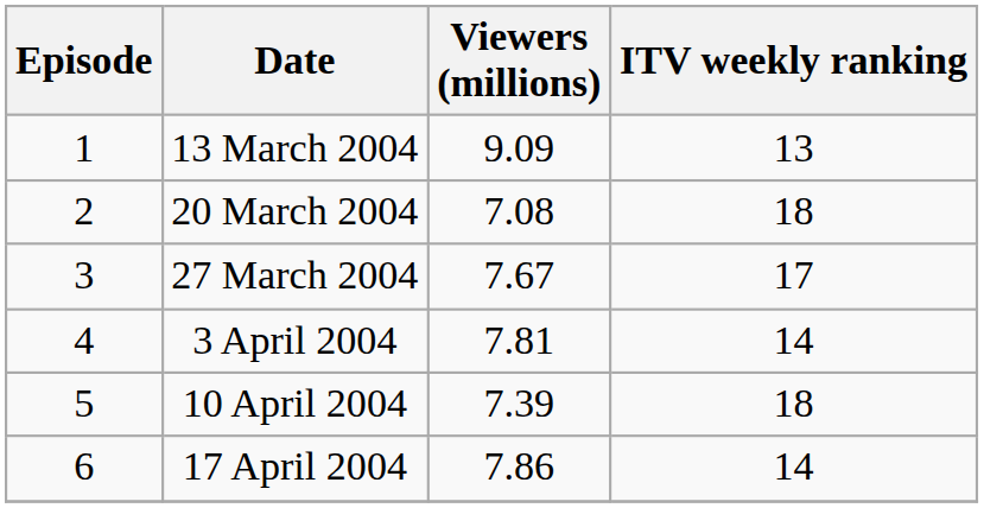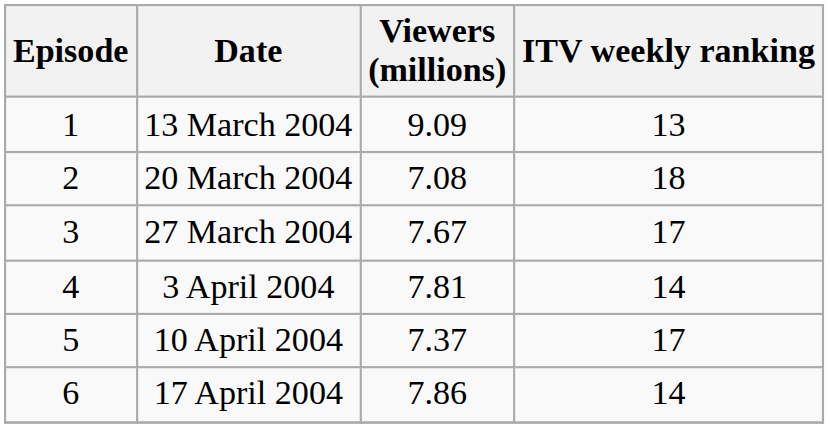10 April 2004 | Viewers (millions): 7.39 -> 7.37
10 April 2004 | ITV weekly ranking: 18 -> 17
